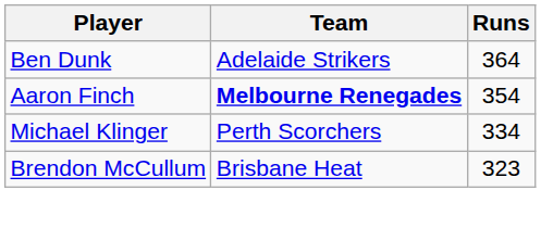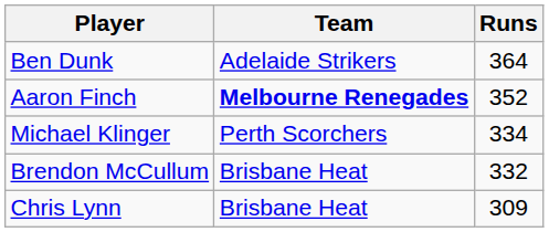Aaron Finch | Runs: 354 -> 352
Brendon McCullum | Runs: 323 -> 332
+ row: Chris Lynn | Brisbane Heat | 309
